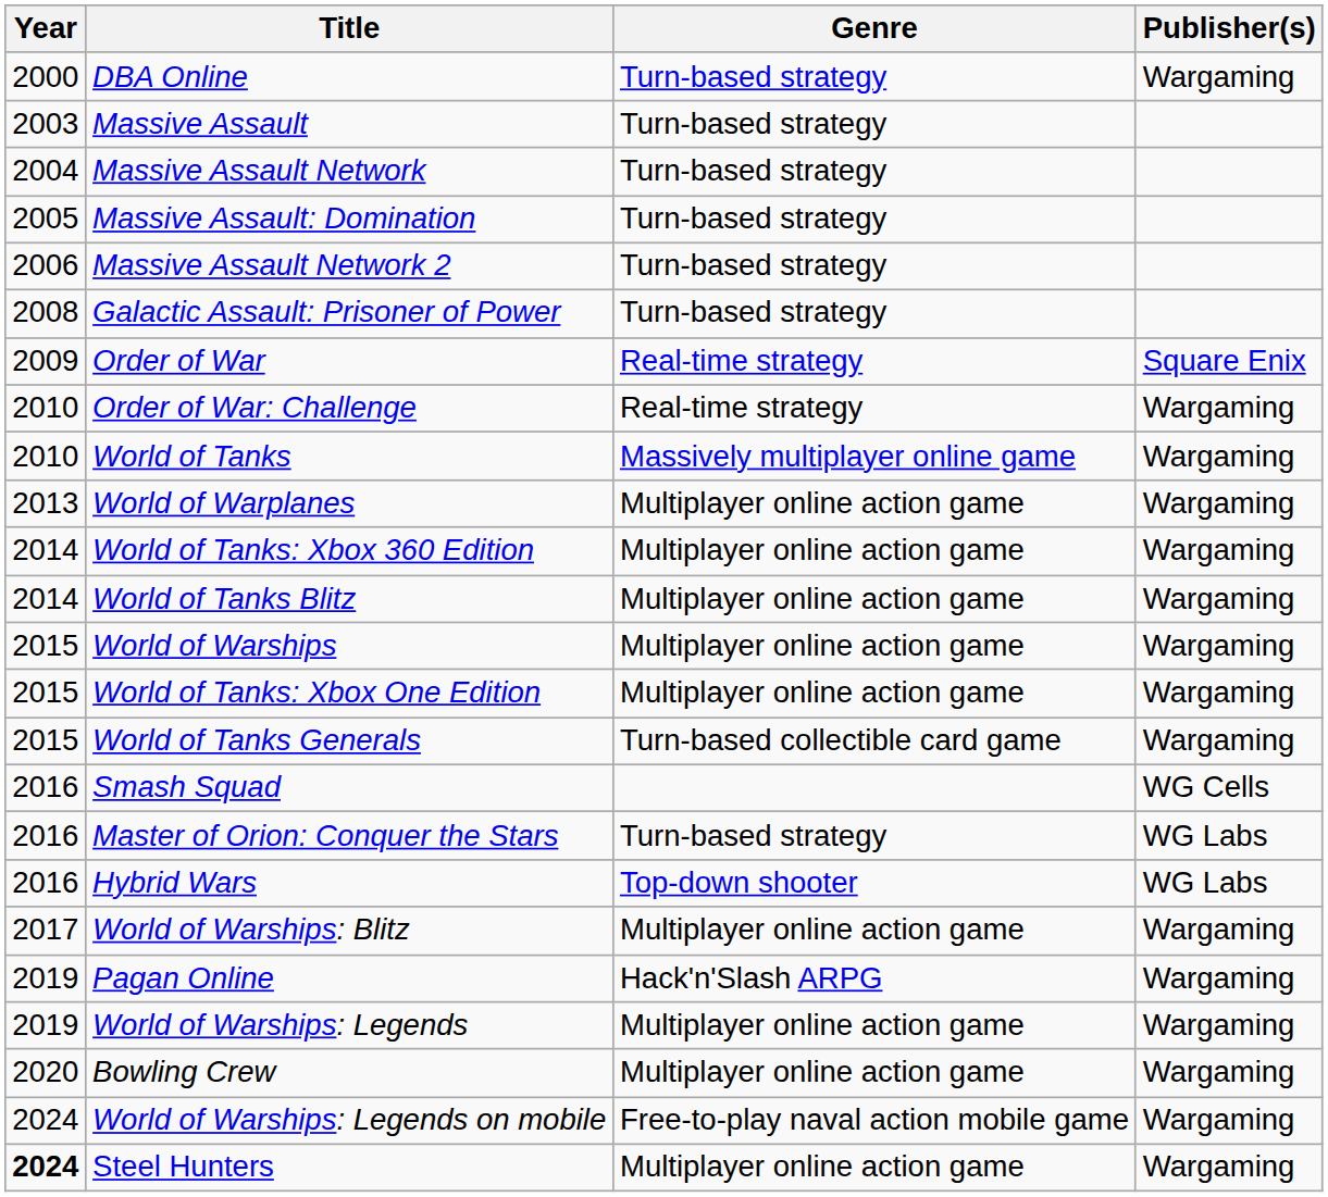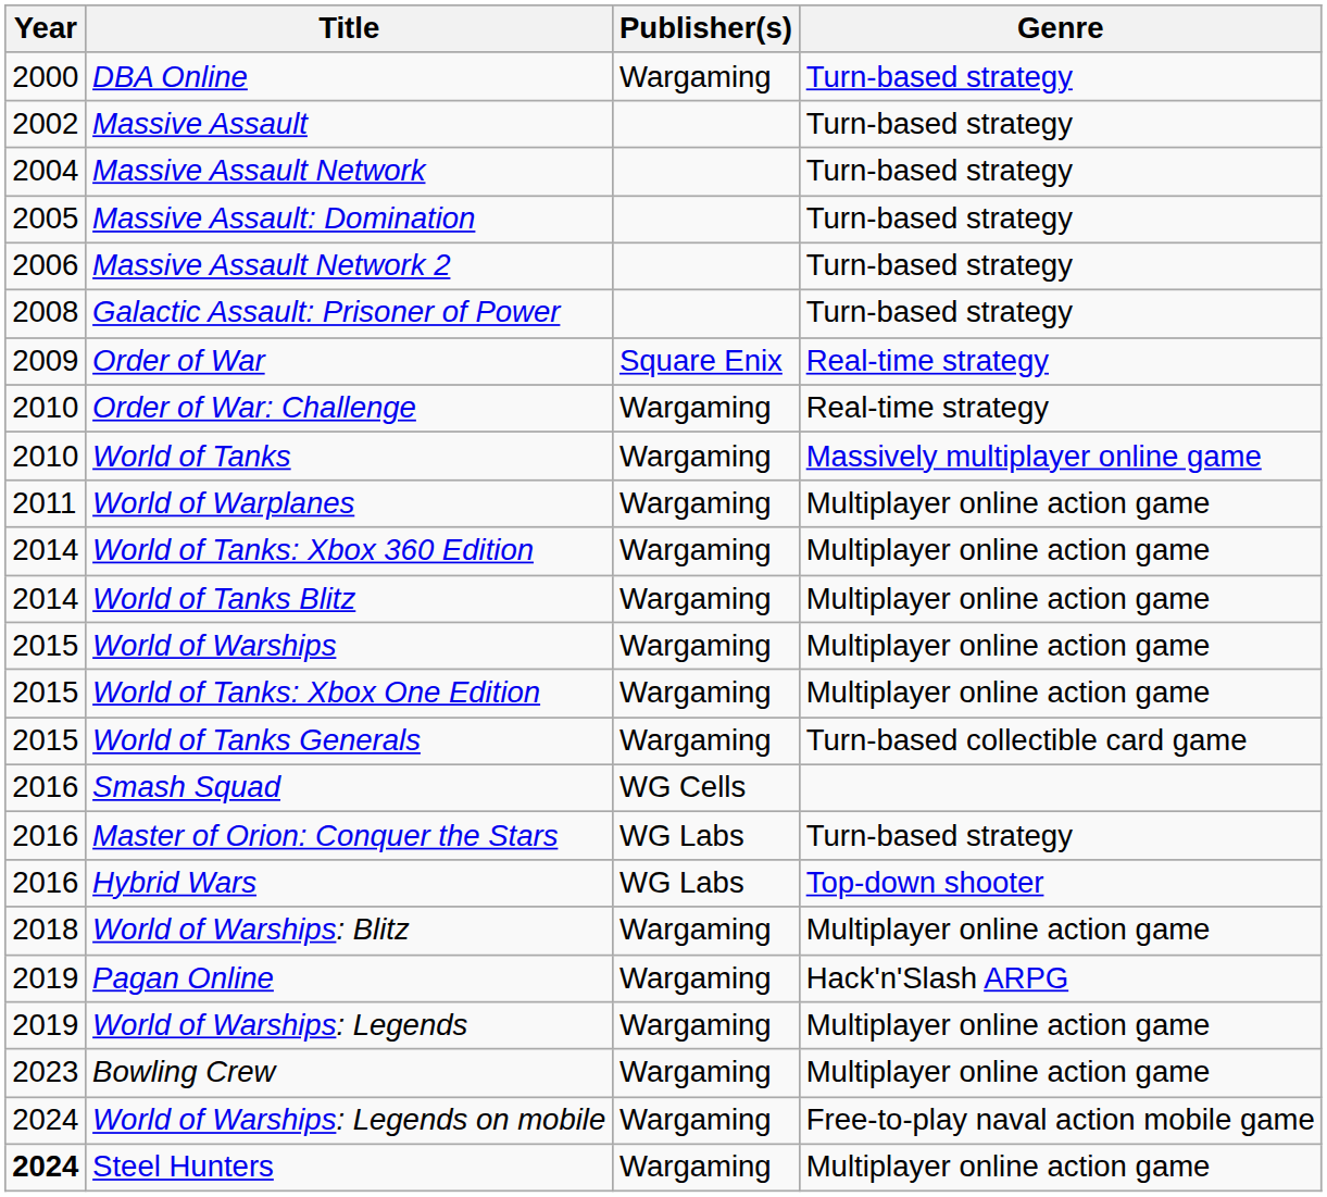columns swapped: Publisher(s) <-> Genre
Massive Assault | Year: 2003 -> 2002
World of Warplanes | Year: 2013 -> 2011
World of Warships: Blitz | Year: 2017 -> 2018
Bowling Crew | Year: 2020 -> 2023
